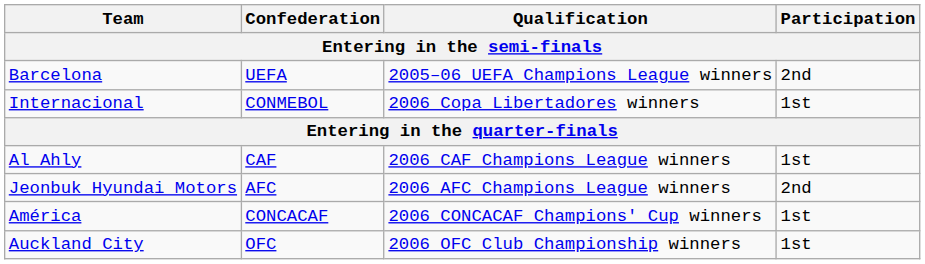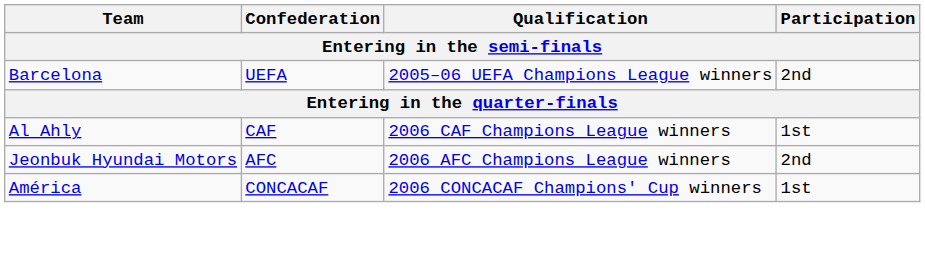- row: Internacional | CONMEBOL | 2006 Copa Libertadores winners | 1st
- row: Auckland City | OFC | 2006 OFC Club Championship winners | 1st
